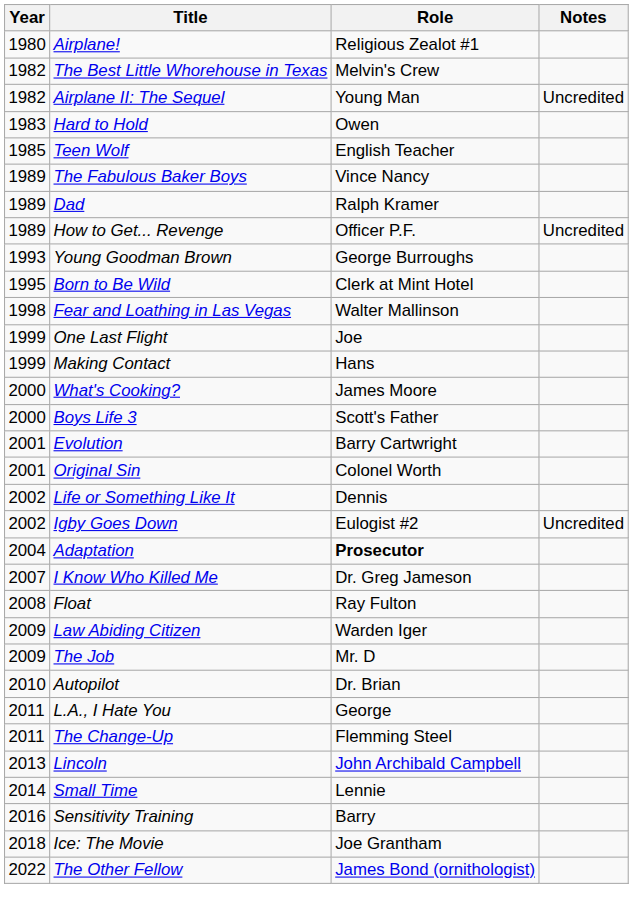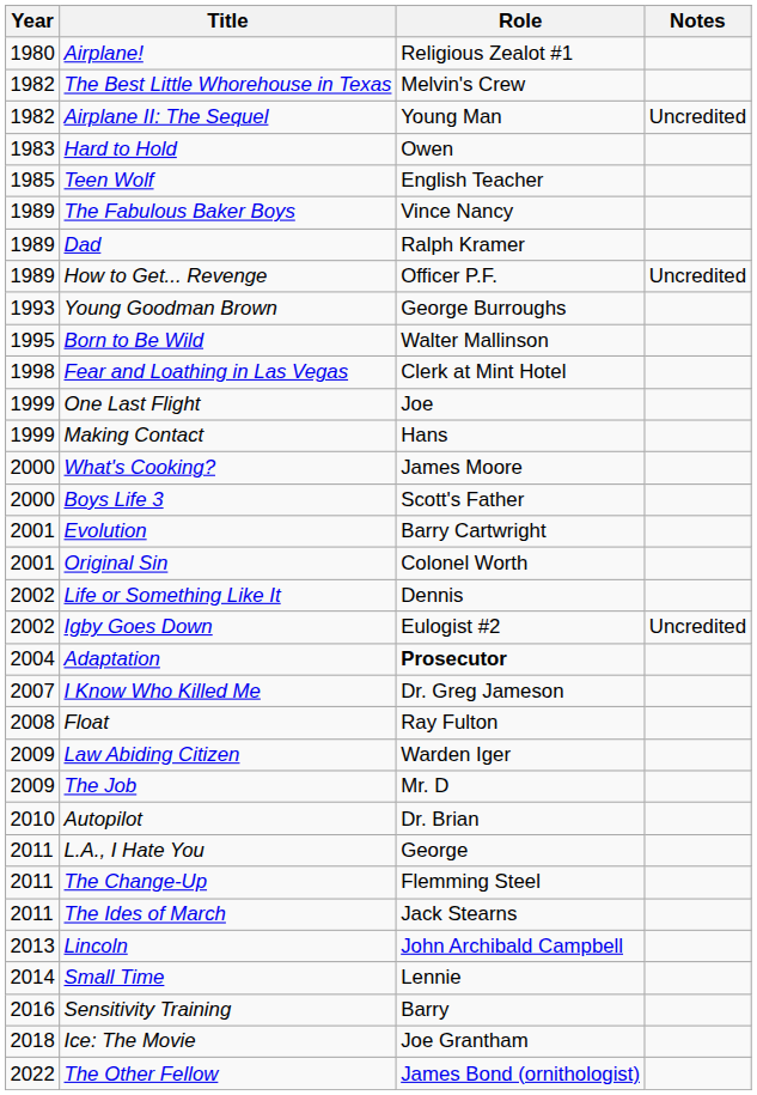Born to Be Wild | Role: Clerk at Mint Hotel -> Walter Mallinson
Fear and Loathing in Las Vegas | Role: Walter Mallinson -> Clerk at Mint Hotel
+ row: 2011 | The Ides of March | Jack Stearns
